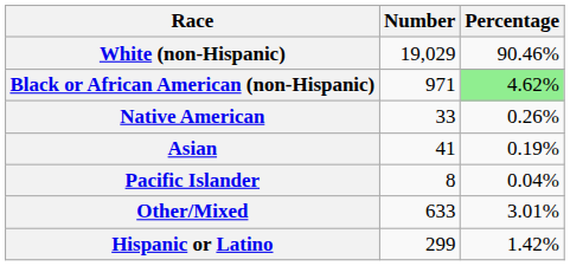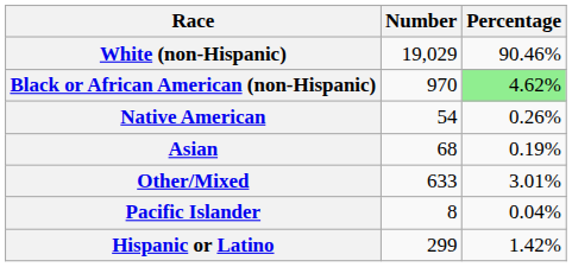Black or African American (non-Hispanic) | Number: 971 -> 970
Native American | Number: 33 -> 54
Asian | Number: 41 -> 68
rows swapped: Pacific Islander <-> Other/Mixed
